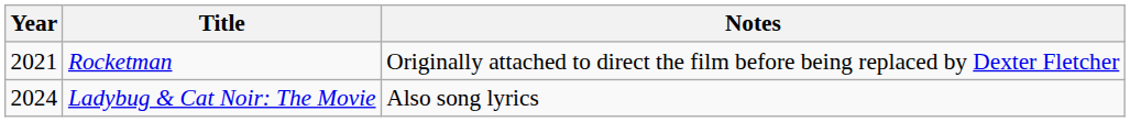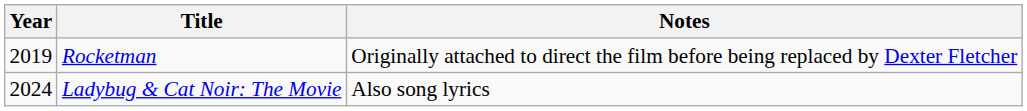Rocketman | Year: 2021 -> 2019
